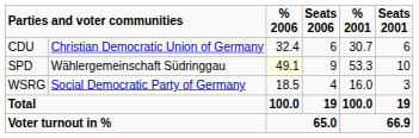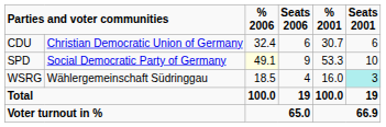SPD | column 2: Wählergemeinschaft Südringgau -> Social Democratic Party of Germany
WSRG | column 2: Social Democratic Party of Germany -> Wählergemeinschaft Südringgau
WSRG | Seats 2001: no background -> paleturquoise background
